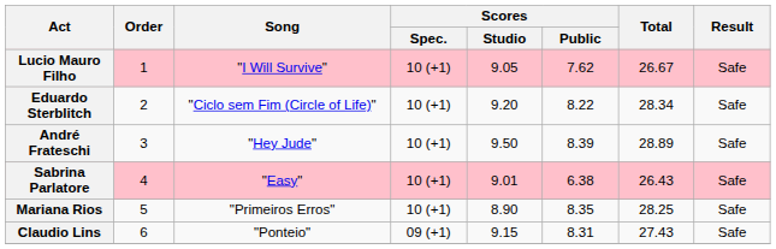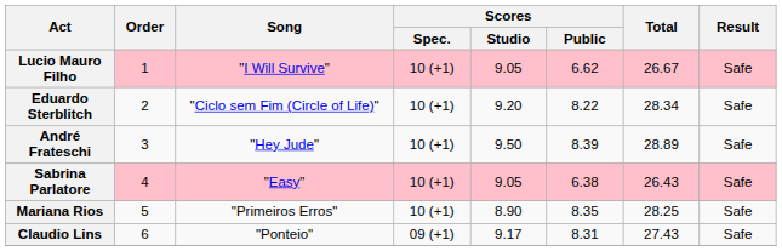Lucio Mauro Filho | Scores / Public: 7.62 -> 6.62
Sabrina Parlatore | Scores / Studio: 9.01 -> 9.05
Claudio Lins | Scores / Studio: 9.15 -> 9.17
